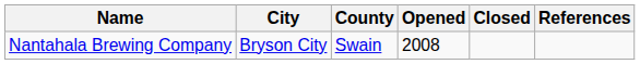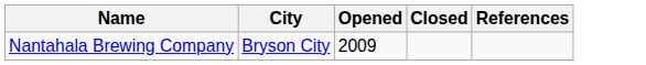- column: County | Swain
Nantahala Brewing Company | Opened: 2008 -> 2009
